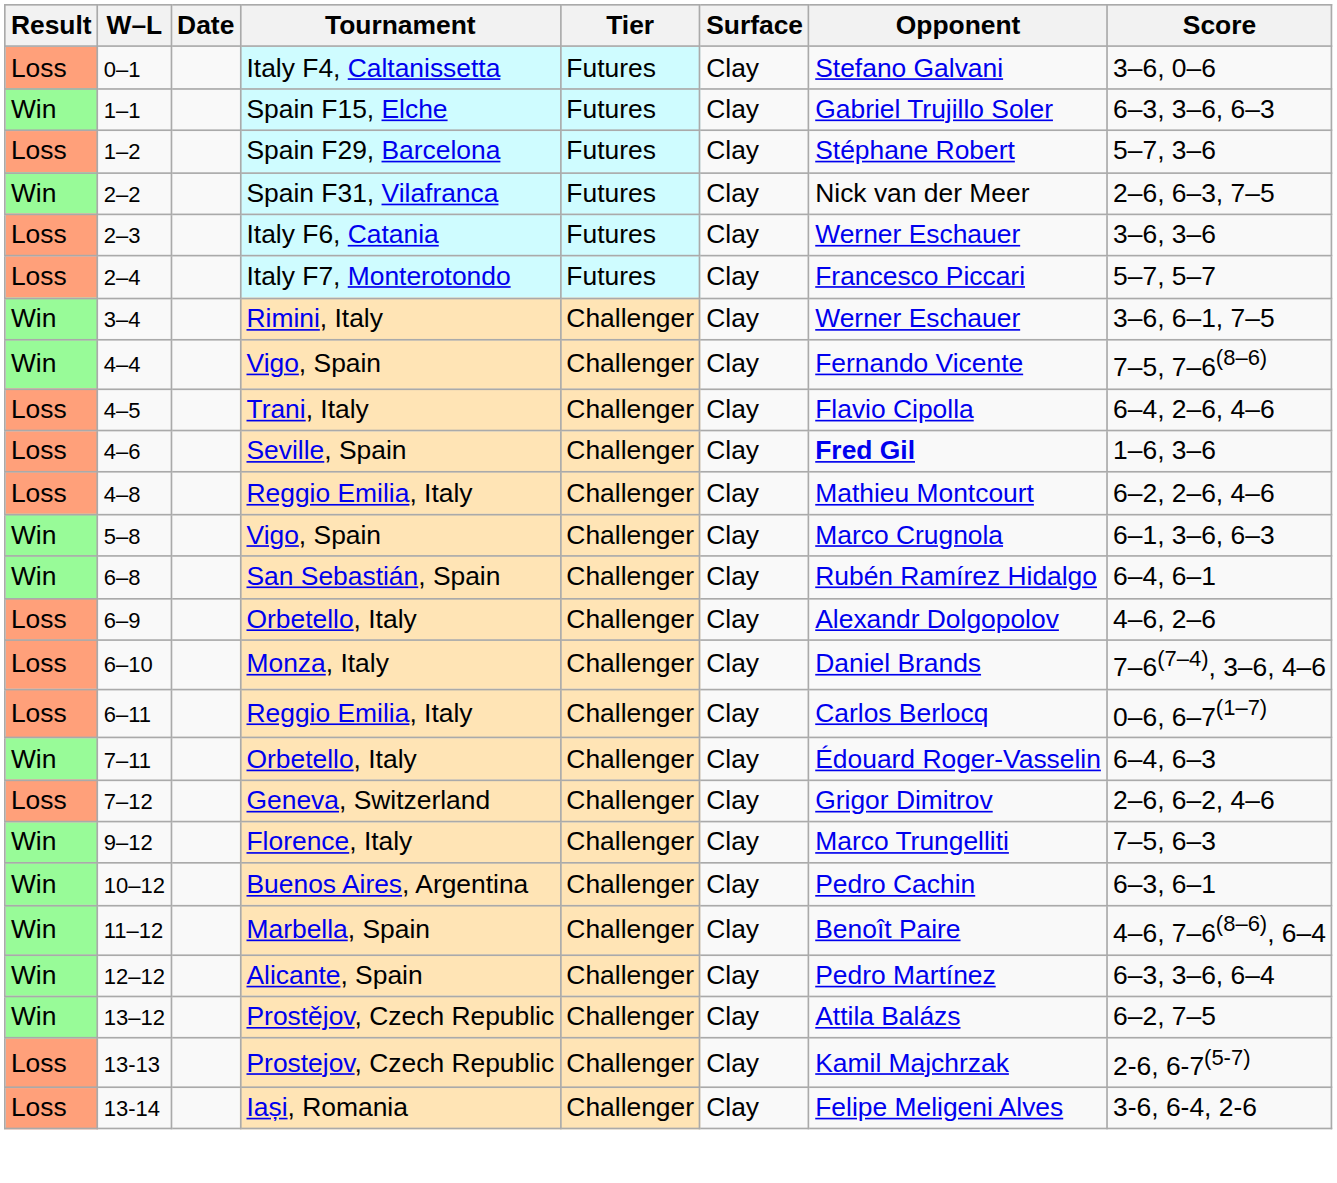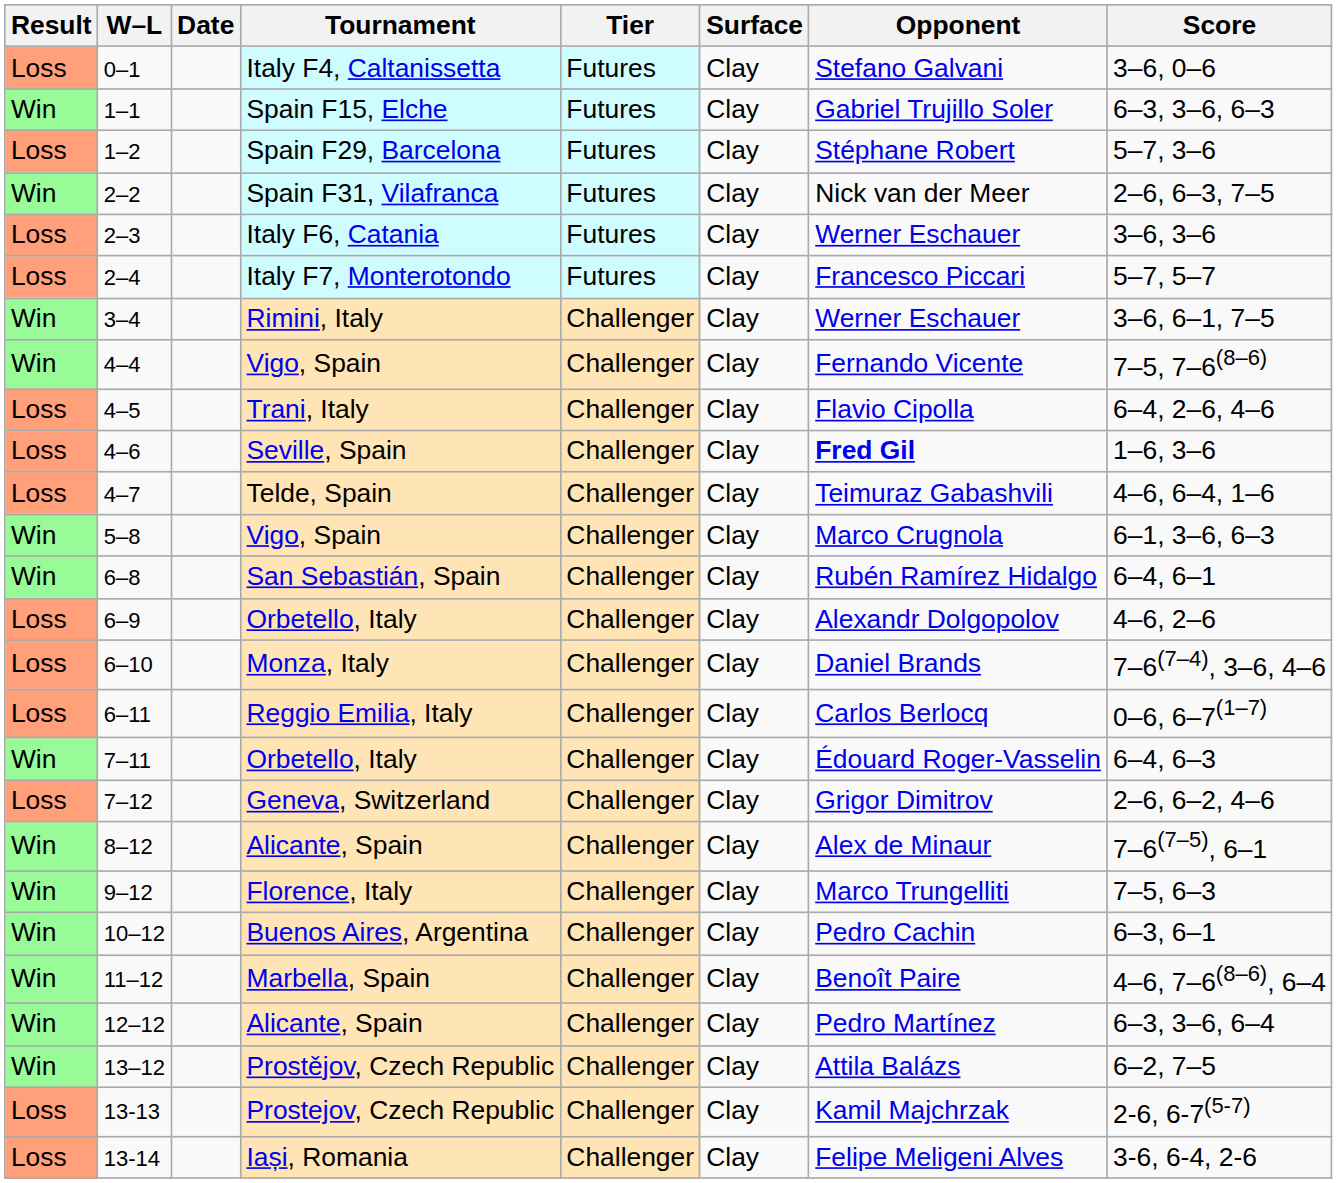+ row: Loss | 4–7 | Telde, Spain | Challenger | Clay | Teimuraz Gabashvili | 4–6, 6–4, 1–6
- row: Loss | 4–8 | Reggio Emilia, Italy | Challenger | Clay | Mathieu Montcourt | 6–2, 2–6, 4–6
+ row: Win | 8–12 | Alicante, Spain | Challenger | Clay | Alex de Minaur | 7–6(7–5), 6–1
